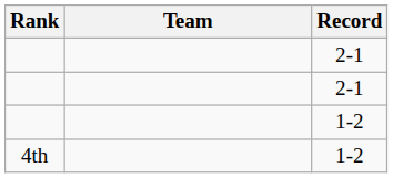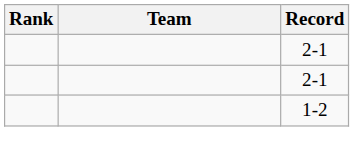- row: 4th | 1-2
